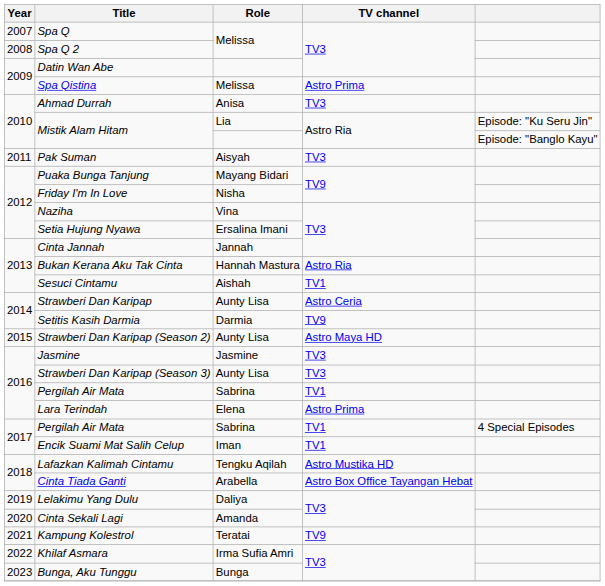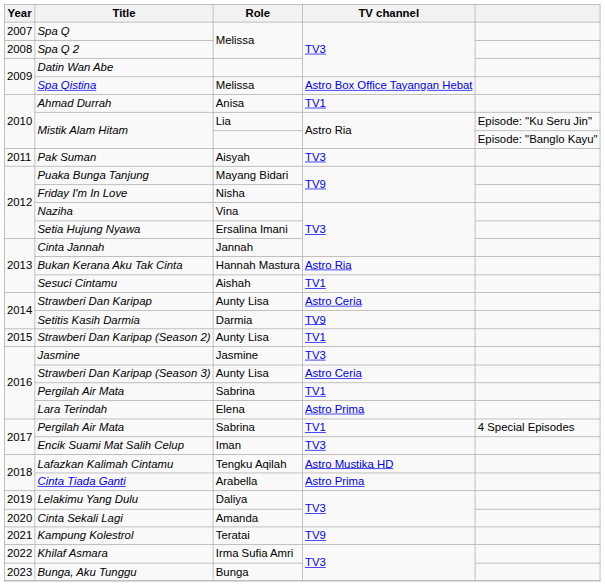Spa Qistina | TV channel: Astro Prima -> Astro Box Office Tayangan Hebat
Ahmad Durrah | TV channel: TV3 -> TV1
Strawberi Dan Karipap (Season 2) | TV channel: Astro Maya HD -> TV1
Strawberi Dan Karipap (Season 3) | TV channel: TV3 -> Astro Ceria
Encik Suami Mat Salih Celup | TV channel: TV1 -> TV3
Cinta Tiada Ganti | TV channel: Astro Box Office Tayangan Hebat -> Astro Prima
